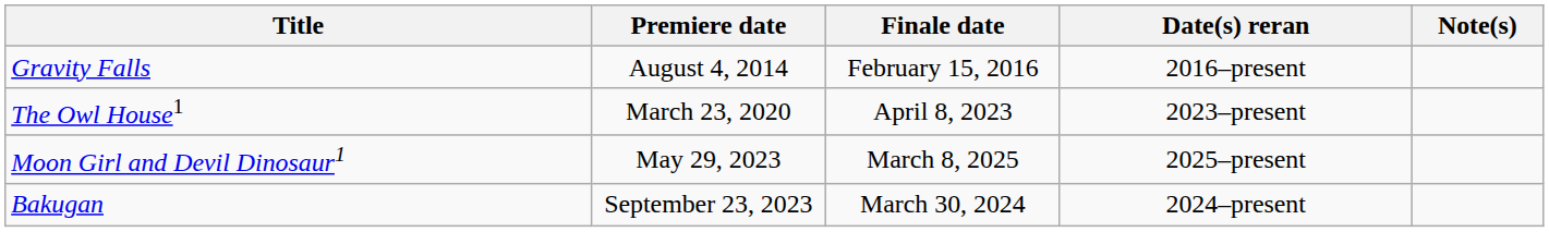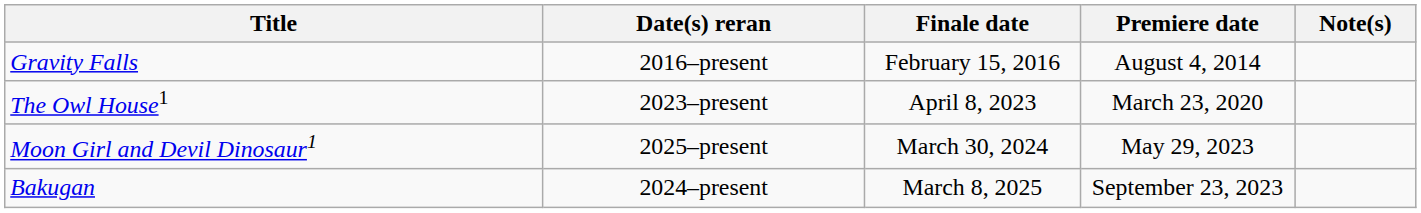columns swapped: Premiere date <-> Date(s) reran
Moon Girl and Devil Dinosaur1 | Finale date: March 8, 2025 -> March 30, 2024
Bakugan | Finale date: March 30, 2024 -> March 8, 2025
